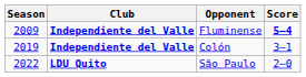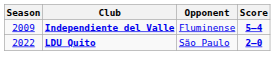- row: 2019 | Independiente del Valle | Colón | 3–1
São Paulo | Score: normal -> bold
